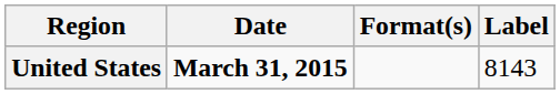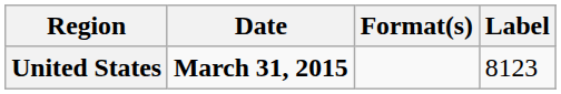United States | Label: 8143 -> 8123
